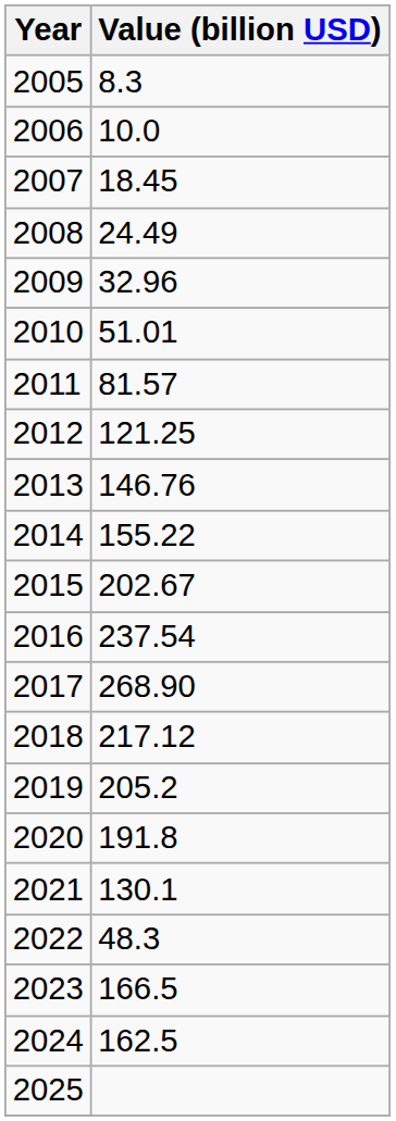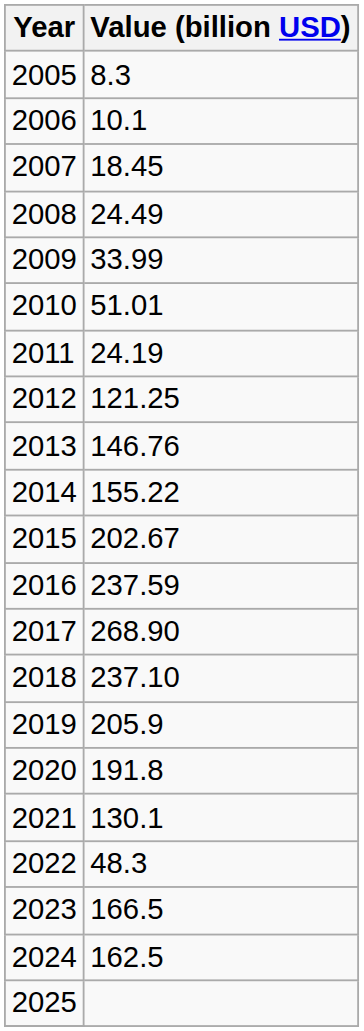2006 | Value (billion USD): 10.0 -> 10.1
2009 | Value (billion USD): 32.96 -> 33.99
2011 | Value (billion USD): 81.57 -> 24.19
2016 | Value (billion USD): 237.54 -> 237.59
2018 | Value (billion USD): 217.12 -> 237.10
2019 | Value (billion USD): 205.2 -> 205.9
